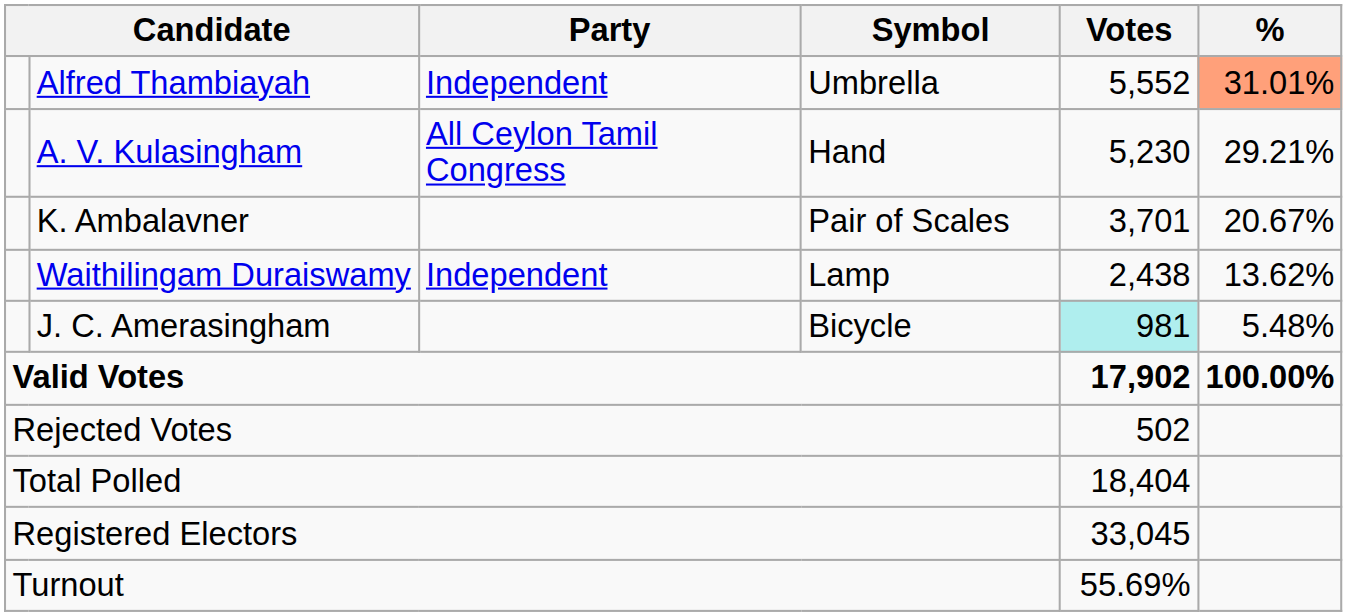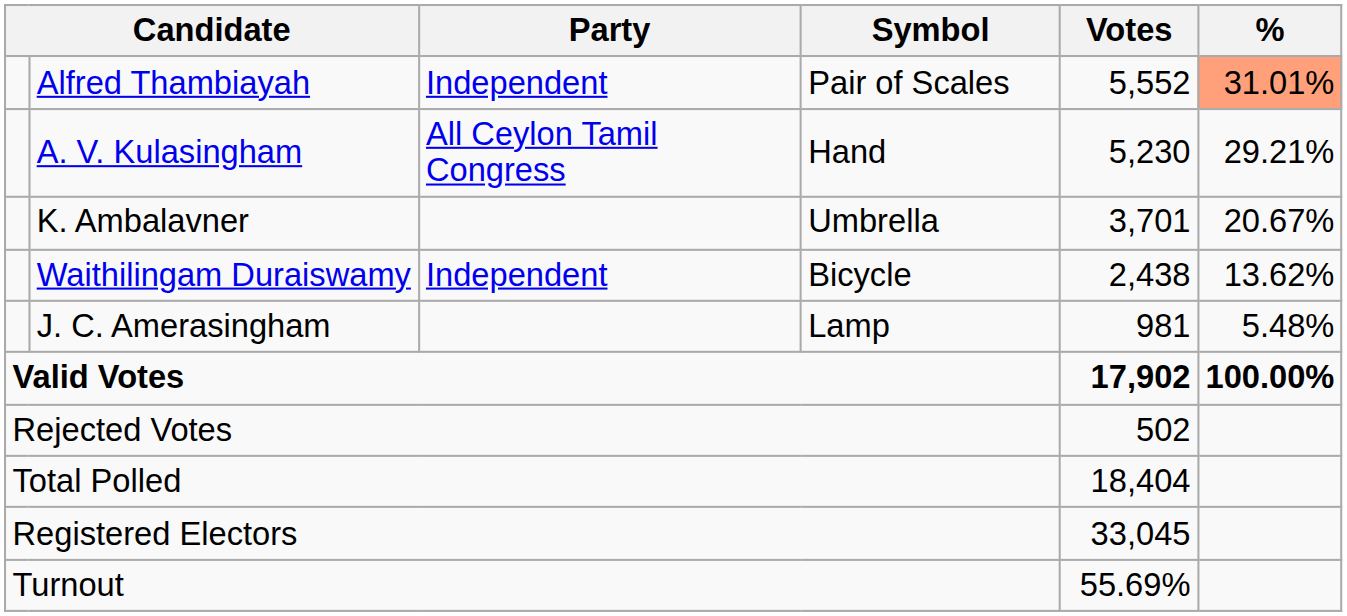Alfred Thambiayah | Symbol: Umbrella -> Pair of Scales
K. Ambalavner | Symbol: Pair of Scales -> Umbrella
Waithilingam Duraiswamy | Symbol: Lamp -> Bicycle
J. C. Amerasingham | Symbol: Bicycle -> Lamp
J. C. Amerasingham | Votes: paleturquoise background -> no background
